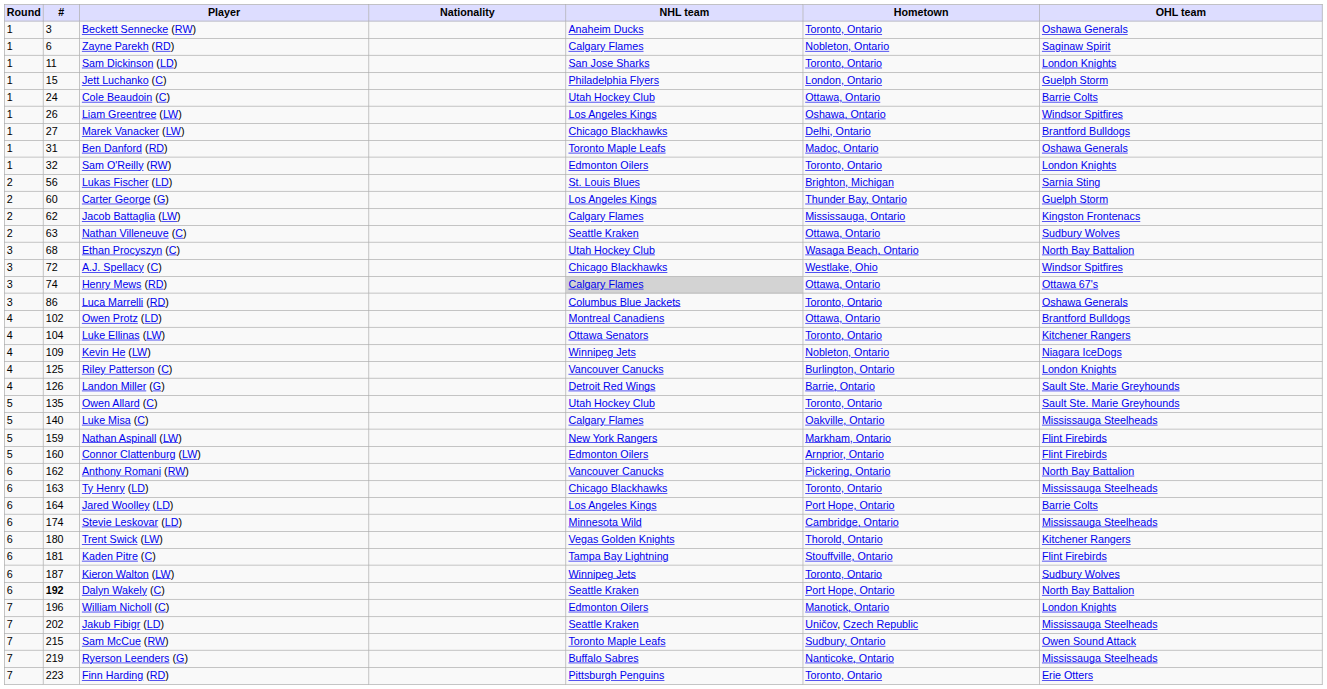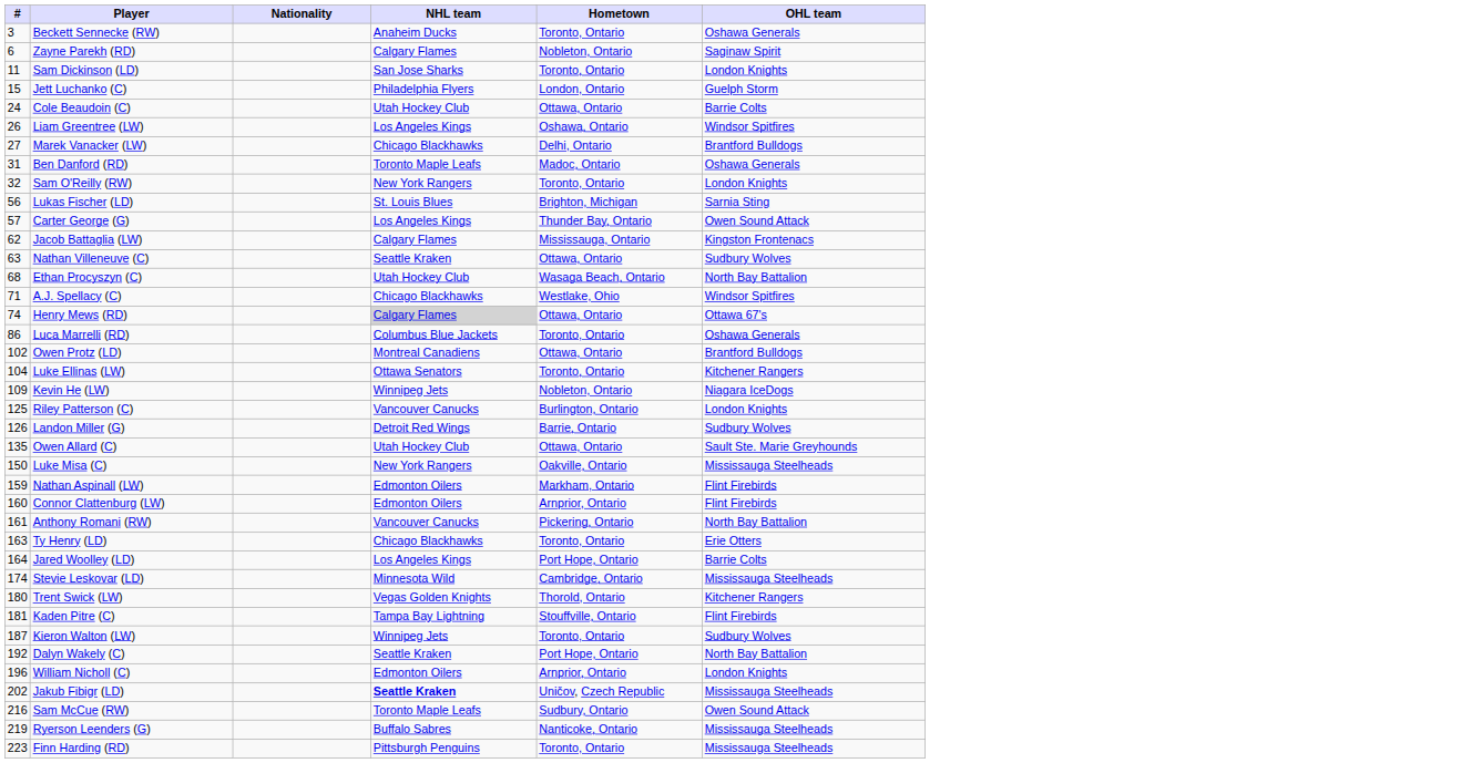- column: Round | 1 | 1 | 1 | 1 | 1 | 1 | 1 | 1 | 1 | 2 | 2 | 2 | 2 | 3 | 3 | 3 | 3 | 4 | 4 | 4 | 4 | 4 | 5 | 5 | 5 | 5 | 6 | 6 | 6 | 6 | 6 | 6 | 6 | 6 | 7 | 7 | 7 | 7 | 7
Sam O'Reilly (RW) | NHL team: Edmonton Oilers -> New York Rangers
Carter George (G) | #: 60 -> 57
Carter George (G) | OHL team: Guelph Storm -> Owen Sound Attack
A.J. Spellacy (C) | #: 72 -> 71
Landon Miller (G) | OHL team: Sault Ste. Marie Greyhounds -> Sudbury Wolves
Owen Allard (C) | Hometown: Toronto, Ontario -> Ottawa, Ontario
Luke Misa (C) | #: 140 -> 150
Luke Misa (C) | NHL team: Calgary Flames -> New York Rangers
Nathan Aspinall (LW) | NHL team: New York Rangers -> Edmonton Oilers
Anthony Romani (RW) | #: 162 -> 161
Ty Henry (LD) | OHL team: Mississauga Steelheads -> Erie Otters
Dalyn Wakely (C) | #: bold -> normal
William Nicholl (C) | Hometown: Manotick, Ontario -> Arnprior, Ontario
Jakub Fibigr (LD) | NHL team: normal -> bold
Sam McCue (RW) | #: 215 -> 216
Finn Harding (RD) | OHL team: Erie Otters -> Mississauga Steelheads
